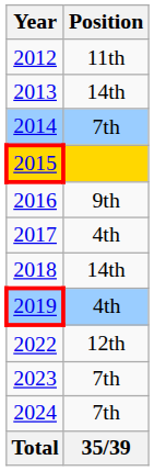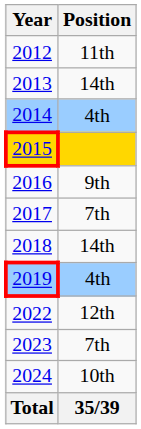2014 | Position: 7th -> 4th
2017 | Position: 4th -> 7th
2024 | Position: 7th -> 10th
